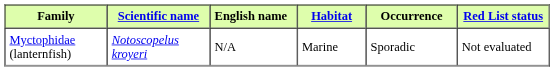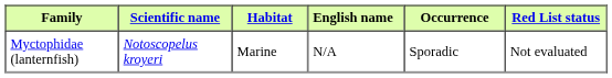columns swapped: English name <-> Habitat
